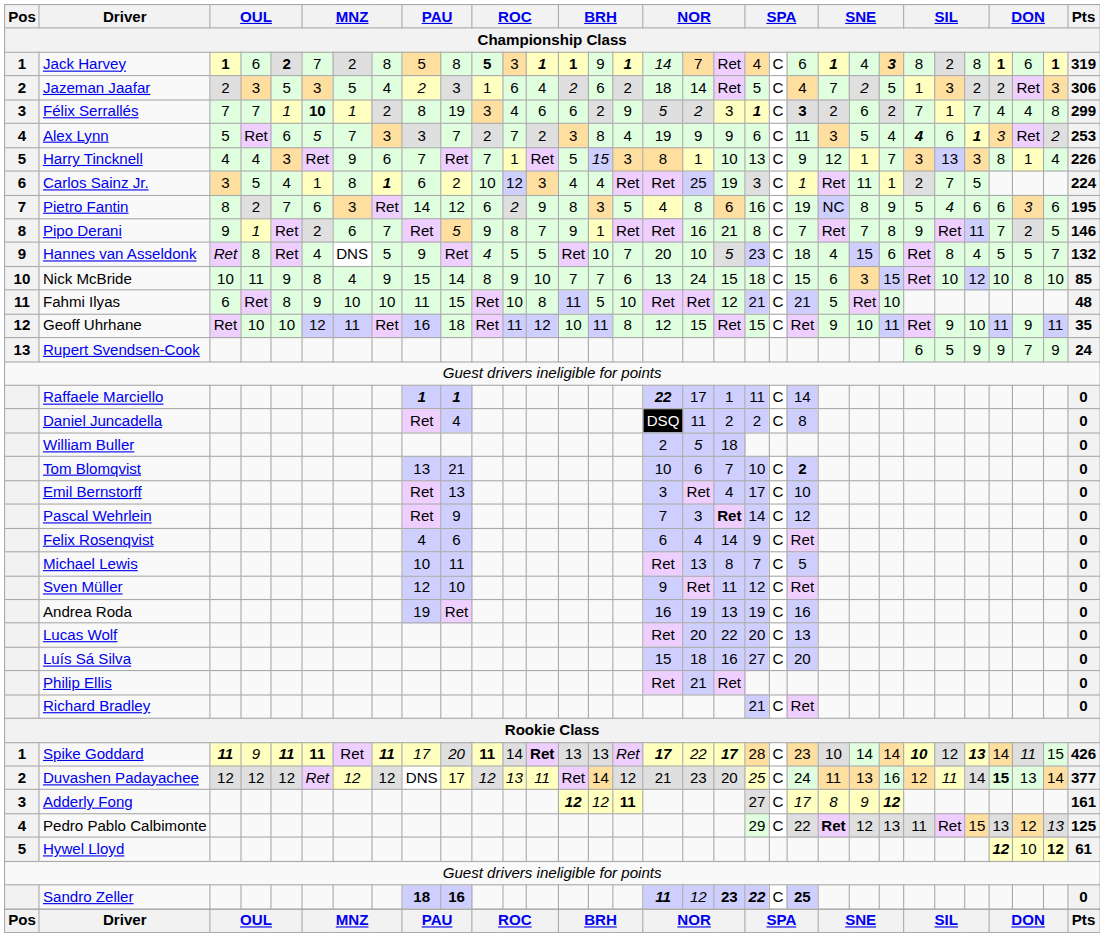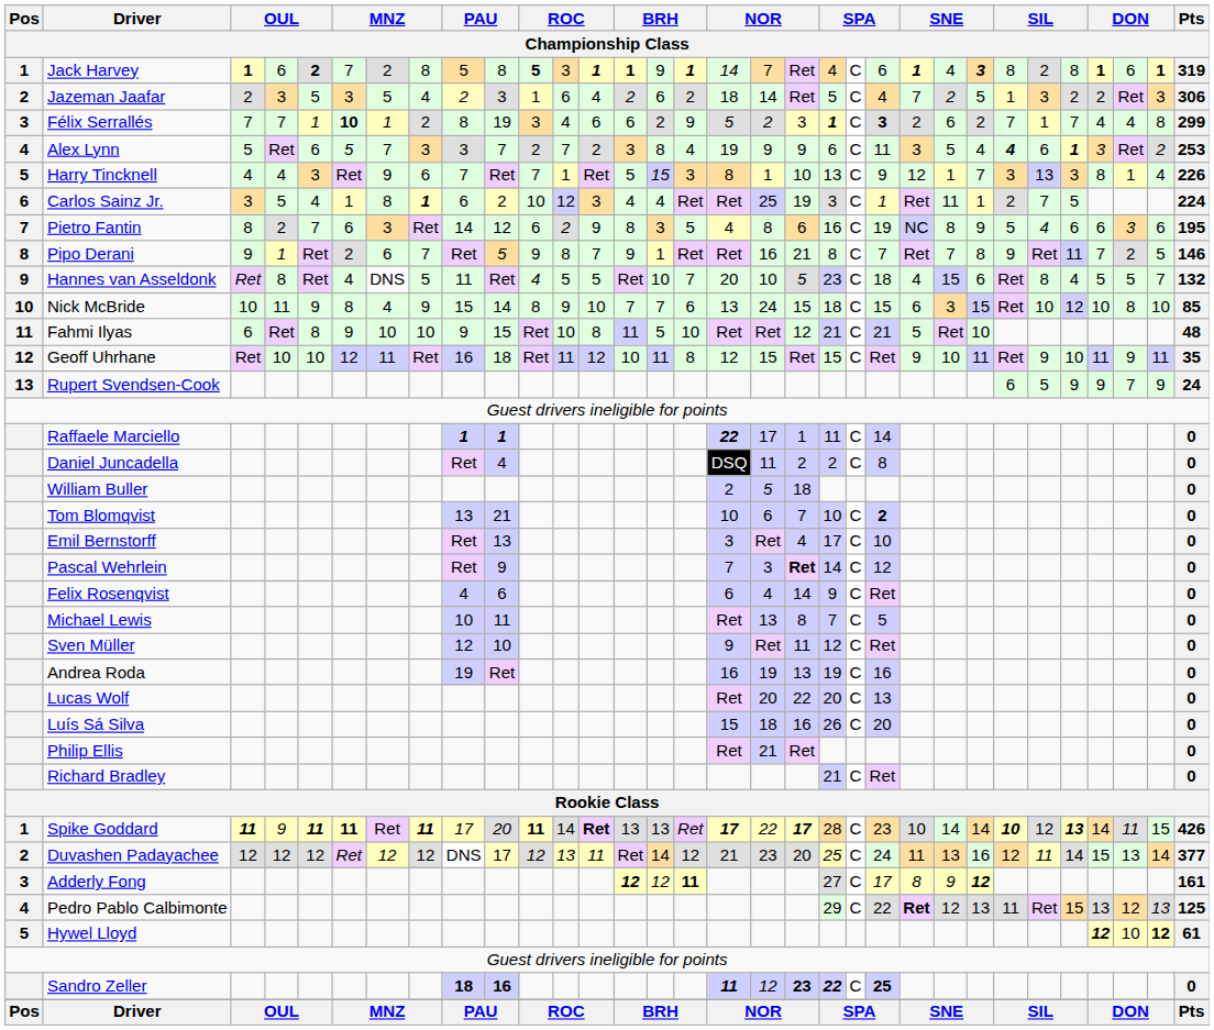Hannes van Asseldonk | column 9: 9 -> 11
Fahmi Ilyas | column 9: 11 -> 9
Luís Sá Silva | column 20: 27 -> 26
Duvashen Padayachee | column 29: bold -> normal
